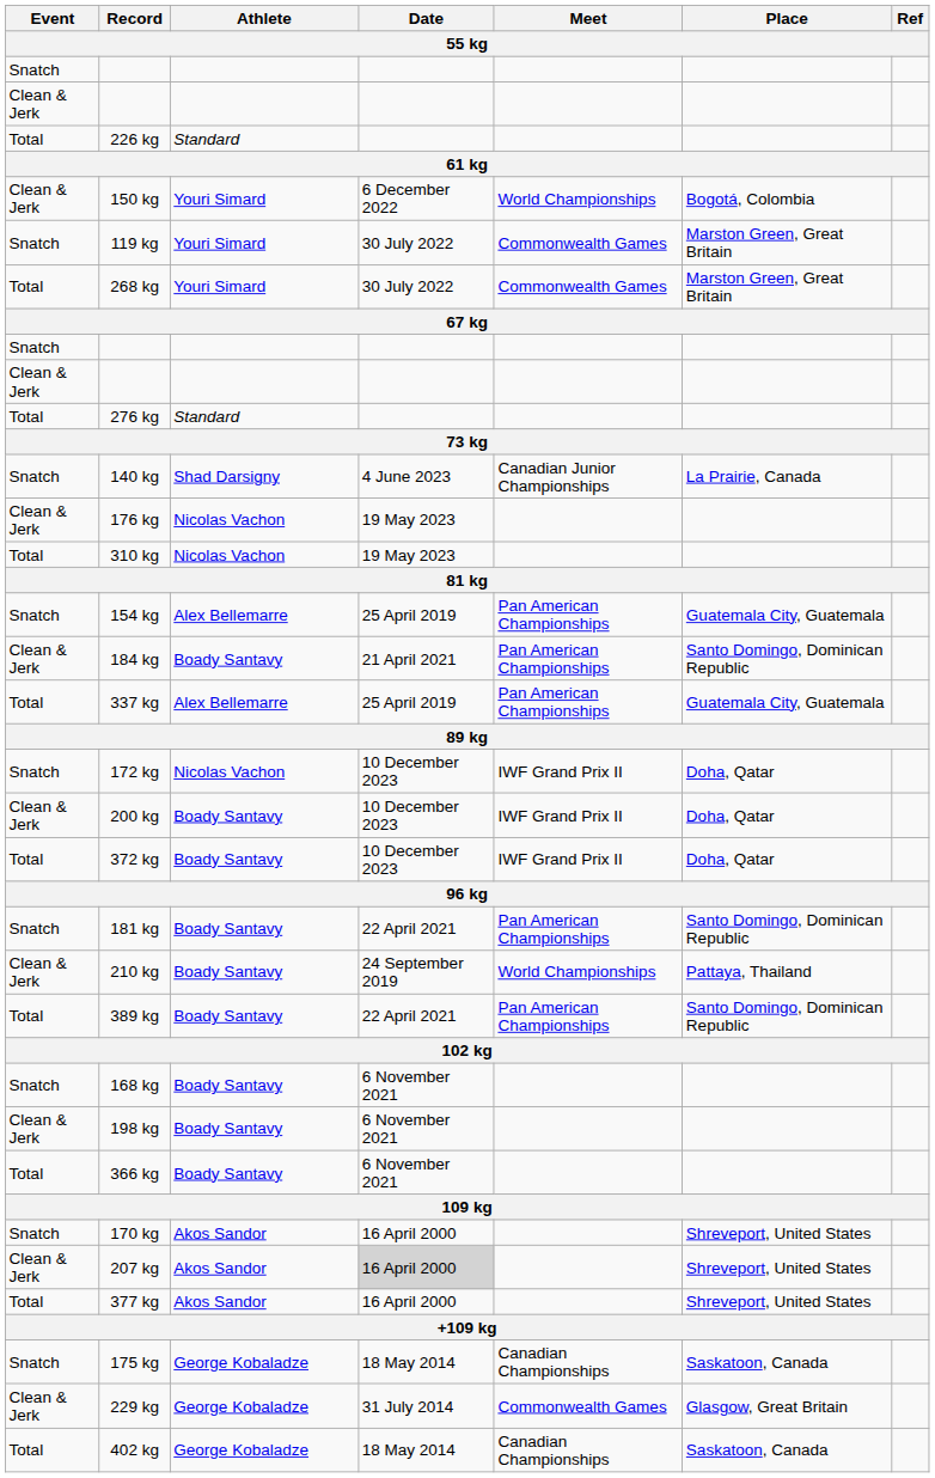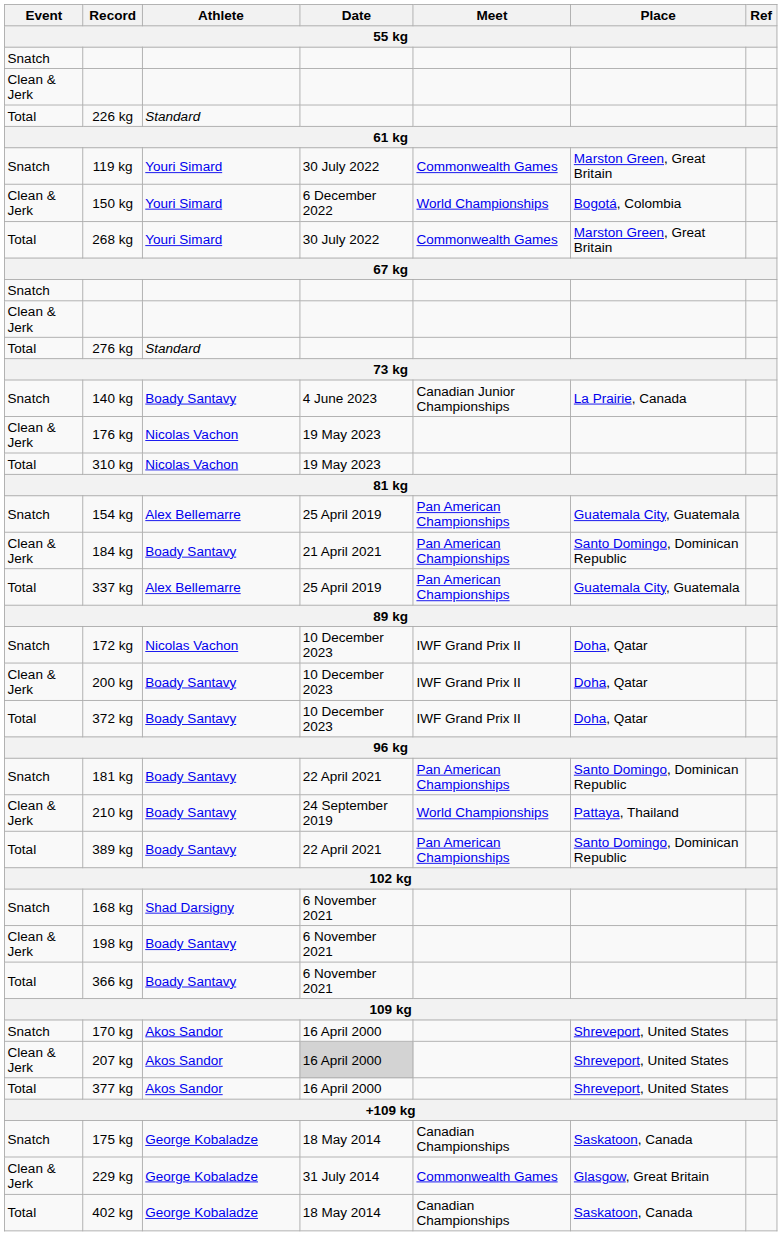rows swapped: 119 kg <-> 150 kg
140 kg | Athlete: Shad Darsigny -> Boady Santavy
168 kg | Athlete: Boady Santavy -> Shad Darsigny
